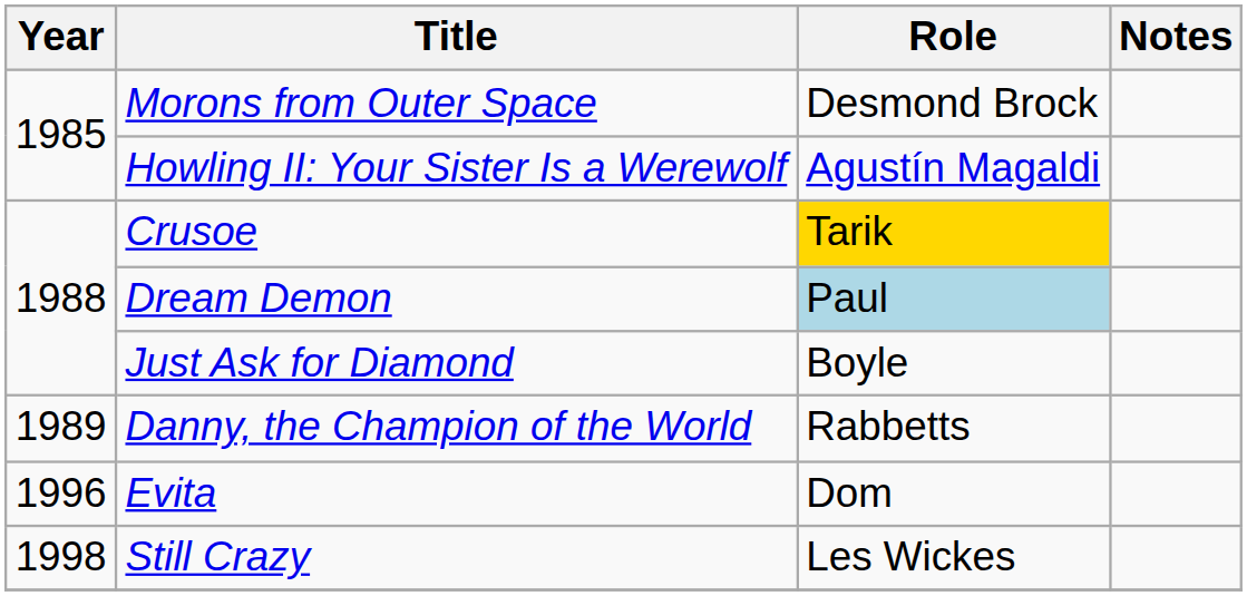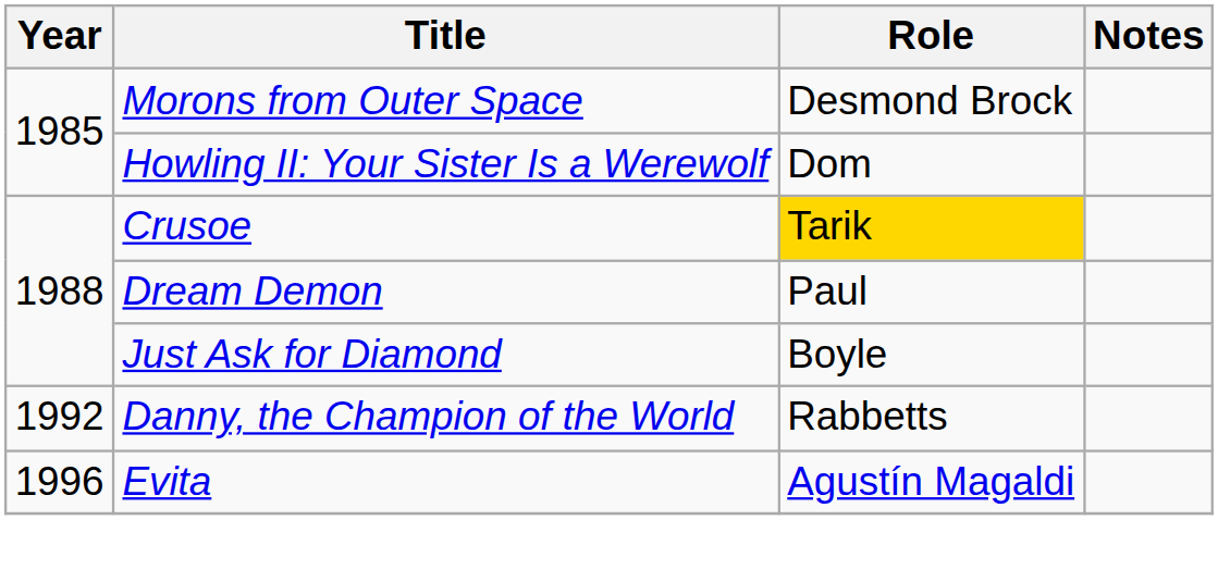Howling II: Your Sister Is a Werewolf | Role: Agustín Magaldi -> Dom
Dream Demon | Role: lightblue background -> no background
Danny, the Champion of the World | Year: 1989 -> 1992
Evita | Role: Dom -> Agustín Magaldi
- row: 1998 | Still Crazy | Les Wickes
